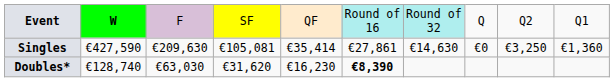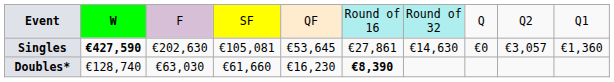Singles | column 2: normal -> bold
Singles | column 3: €209,630 -> €202,630
Singles | column 5: €35,414 -> €53,645
Singles | column 9: €3,250 -> €3,057
Doubles* | column 4: €31,620 -> €61,660
